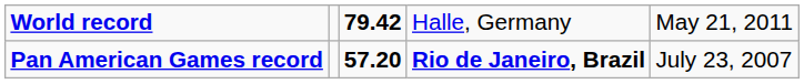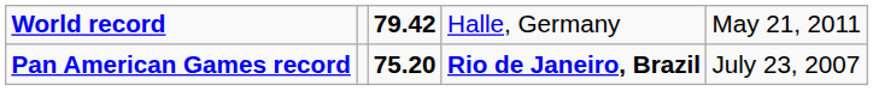Pan American Games record | column 3: 57.20 -> 75.20
